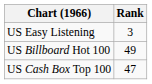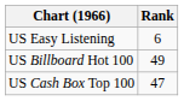US Easy Listening | Rank: 3 -> 6
